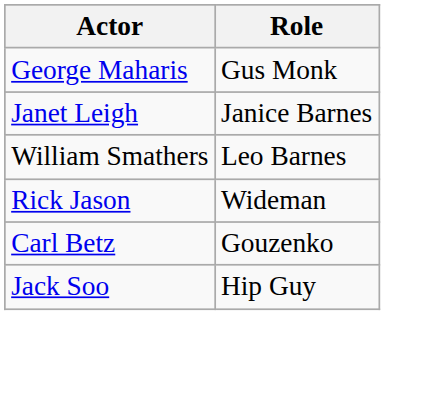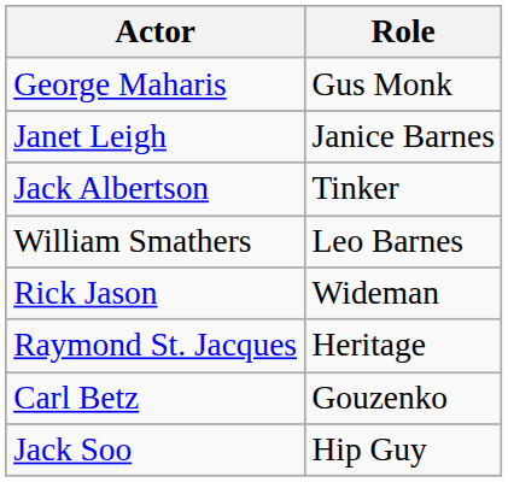+ row: Jack Albertson | Tinker
+ row: Raymond St. Jacques | Heritage
